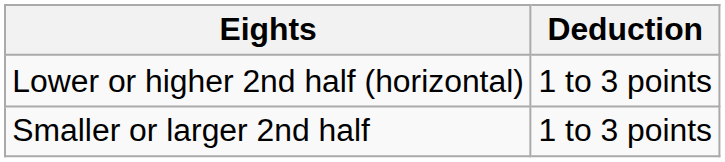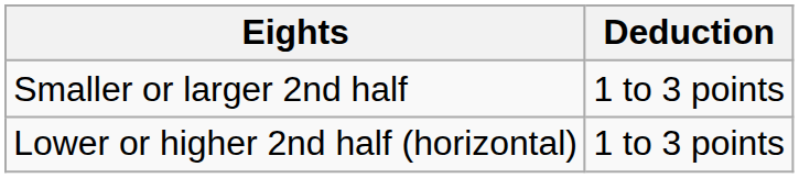rows swapped: Smaller or larger 2nd half <-> Lower or higher 2nd half (horizontal)
